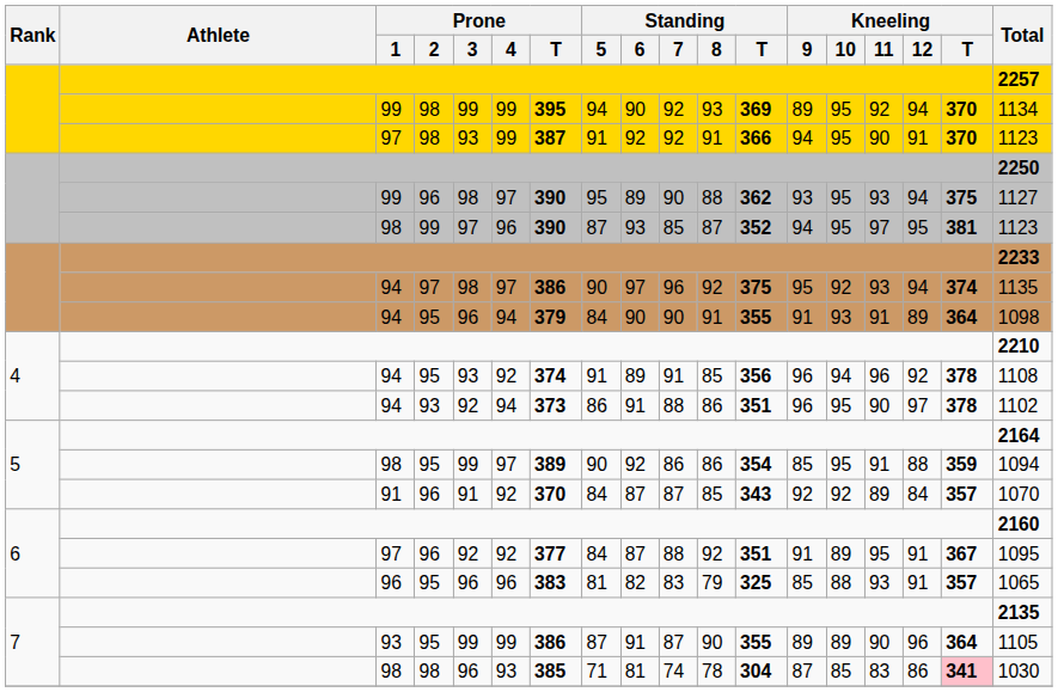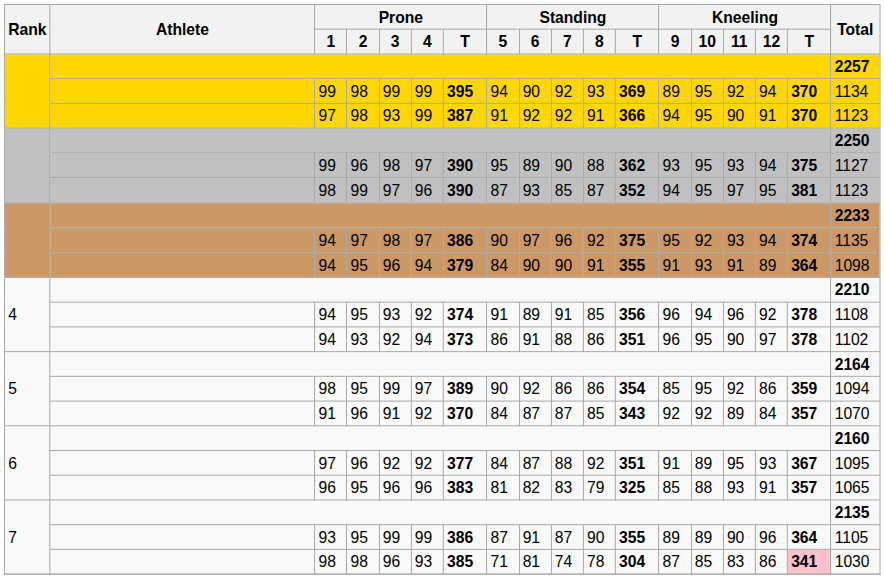5 / 98 | Kneeling / 11: 91 -> 92
5 / 98 | Kneeling / 12: 88 -> 86
6 / 97 | Kneeling / 12: 91 -> 93
